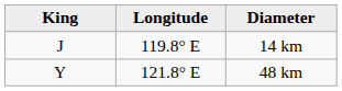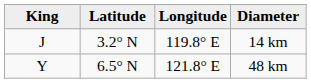+ column: Latitude | 3.2° N | 6.5° N
